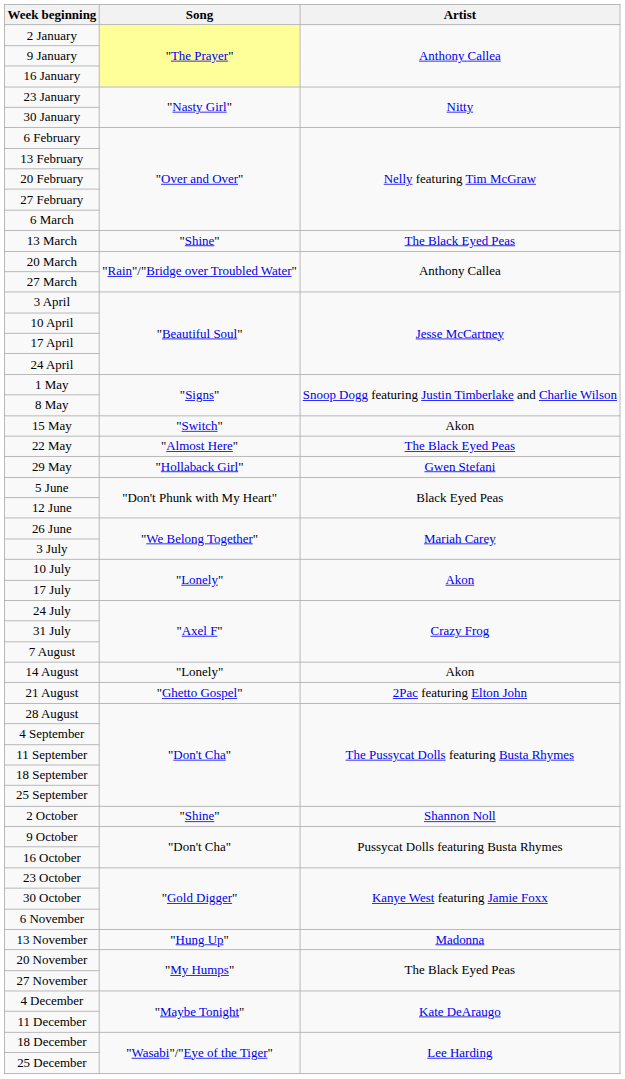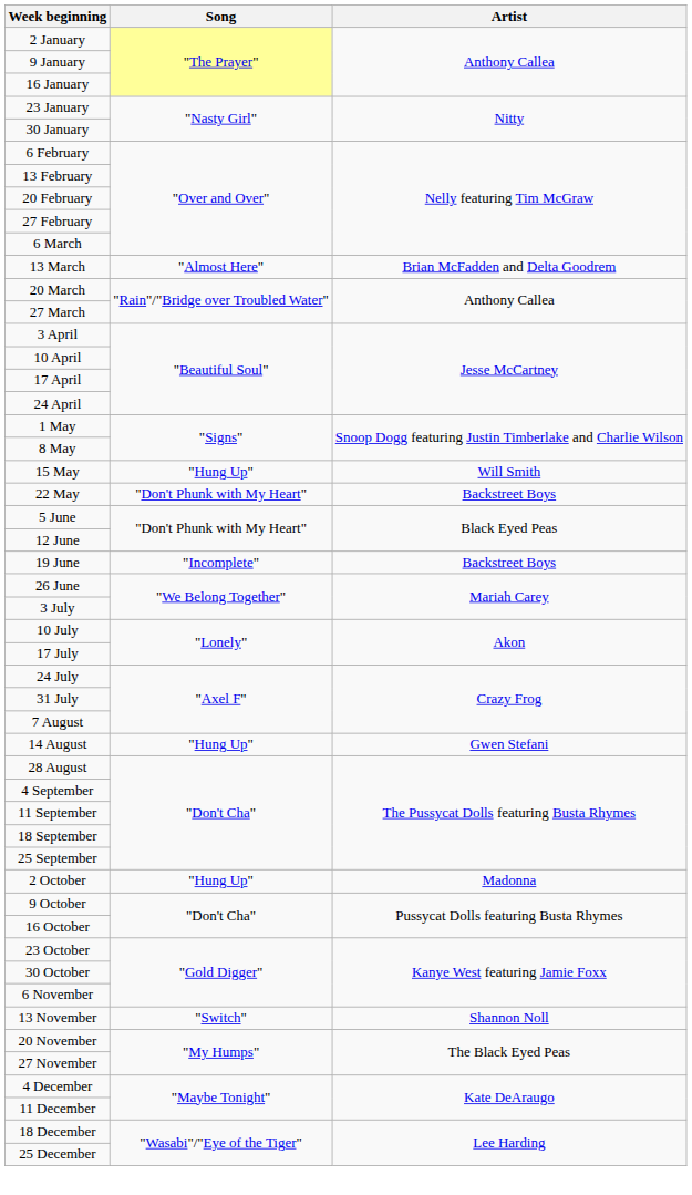13 March | Song: "Shine" -> "Almost Here"
13 March | Artist: The Black Eyed Peas -> Brian McFadden and Delta Goodrem
15 May | Song: "Switch" -> "Hung Up"
15 May | Artist: Akon -> Will Smith
22 May | Song: "Almost Here" -> "Don't Phunk with My Heart"
22 May | Artist: The Black Eyed Peas -> Backstreet Boys
- row: 29 May | "Hollaback Girl" | Gwen Stefani
+ row: 19 June | "Incomplete" | Backstreet Boys
14 August | Song: "Lonely" -> "Hung Up"
14 August | Artist: Akon -> Gwen Stefani
- row: 21 August | "Ghetto Gospel" | 2Pac featuring Elton John
2 October | Song: "Shine" -> "Hung Up"
2 October | Artist: Shannon Noll -> Madonna
13 November | Song: "Hung Up" -> "Switch"
13 November | Artist: Madonna -> Shannon Noll
